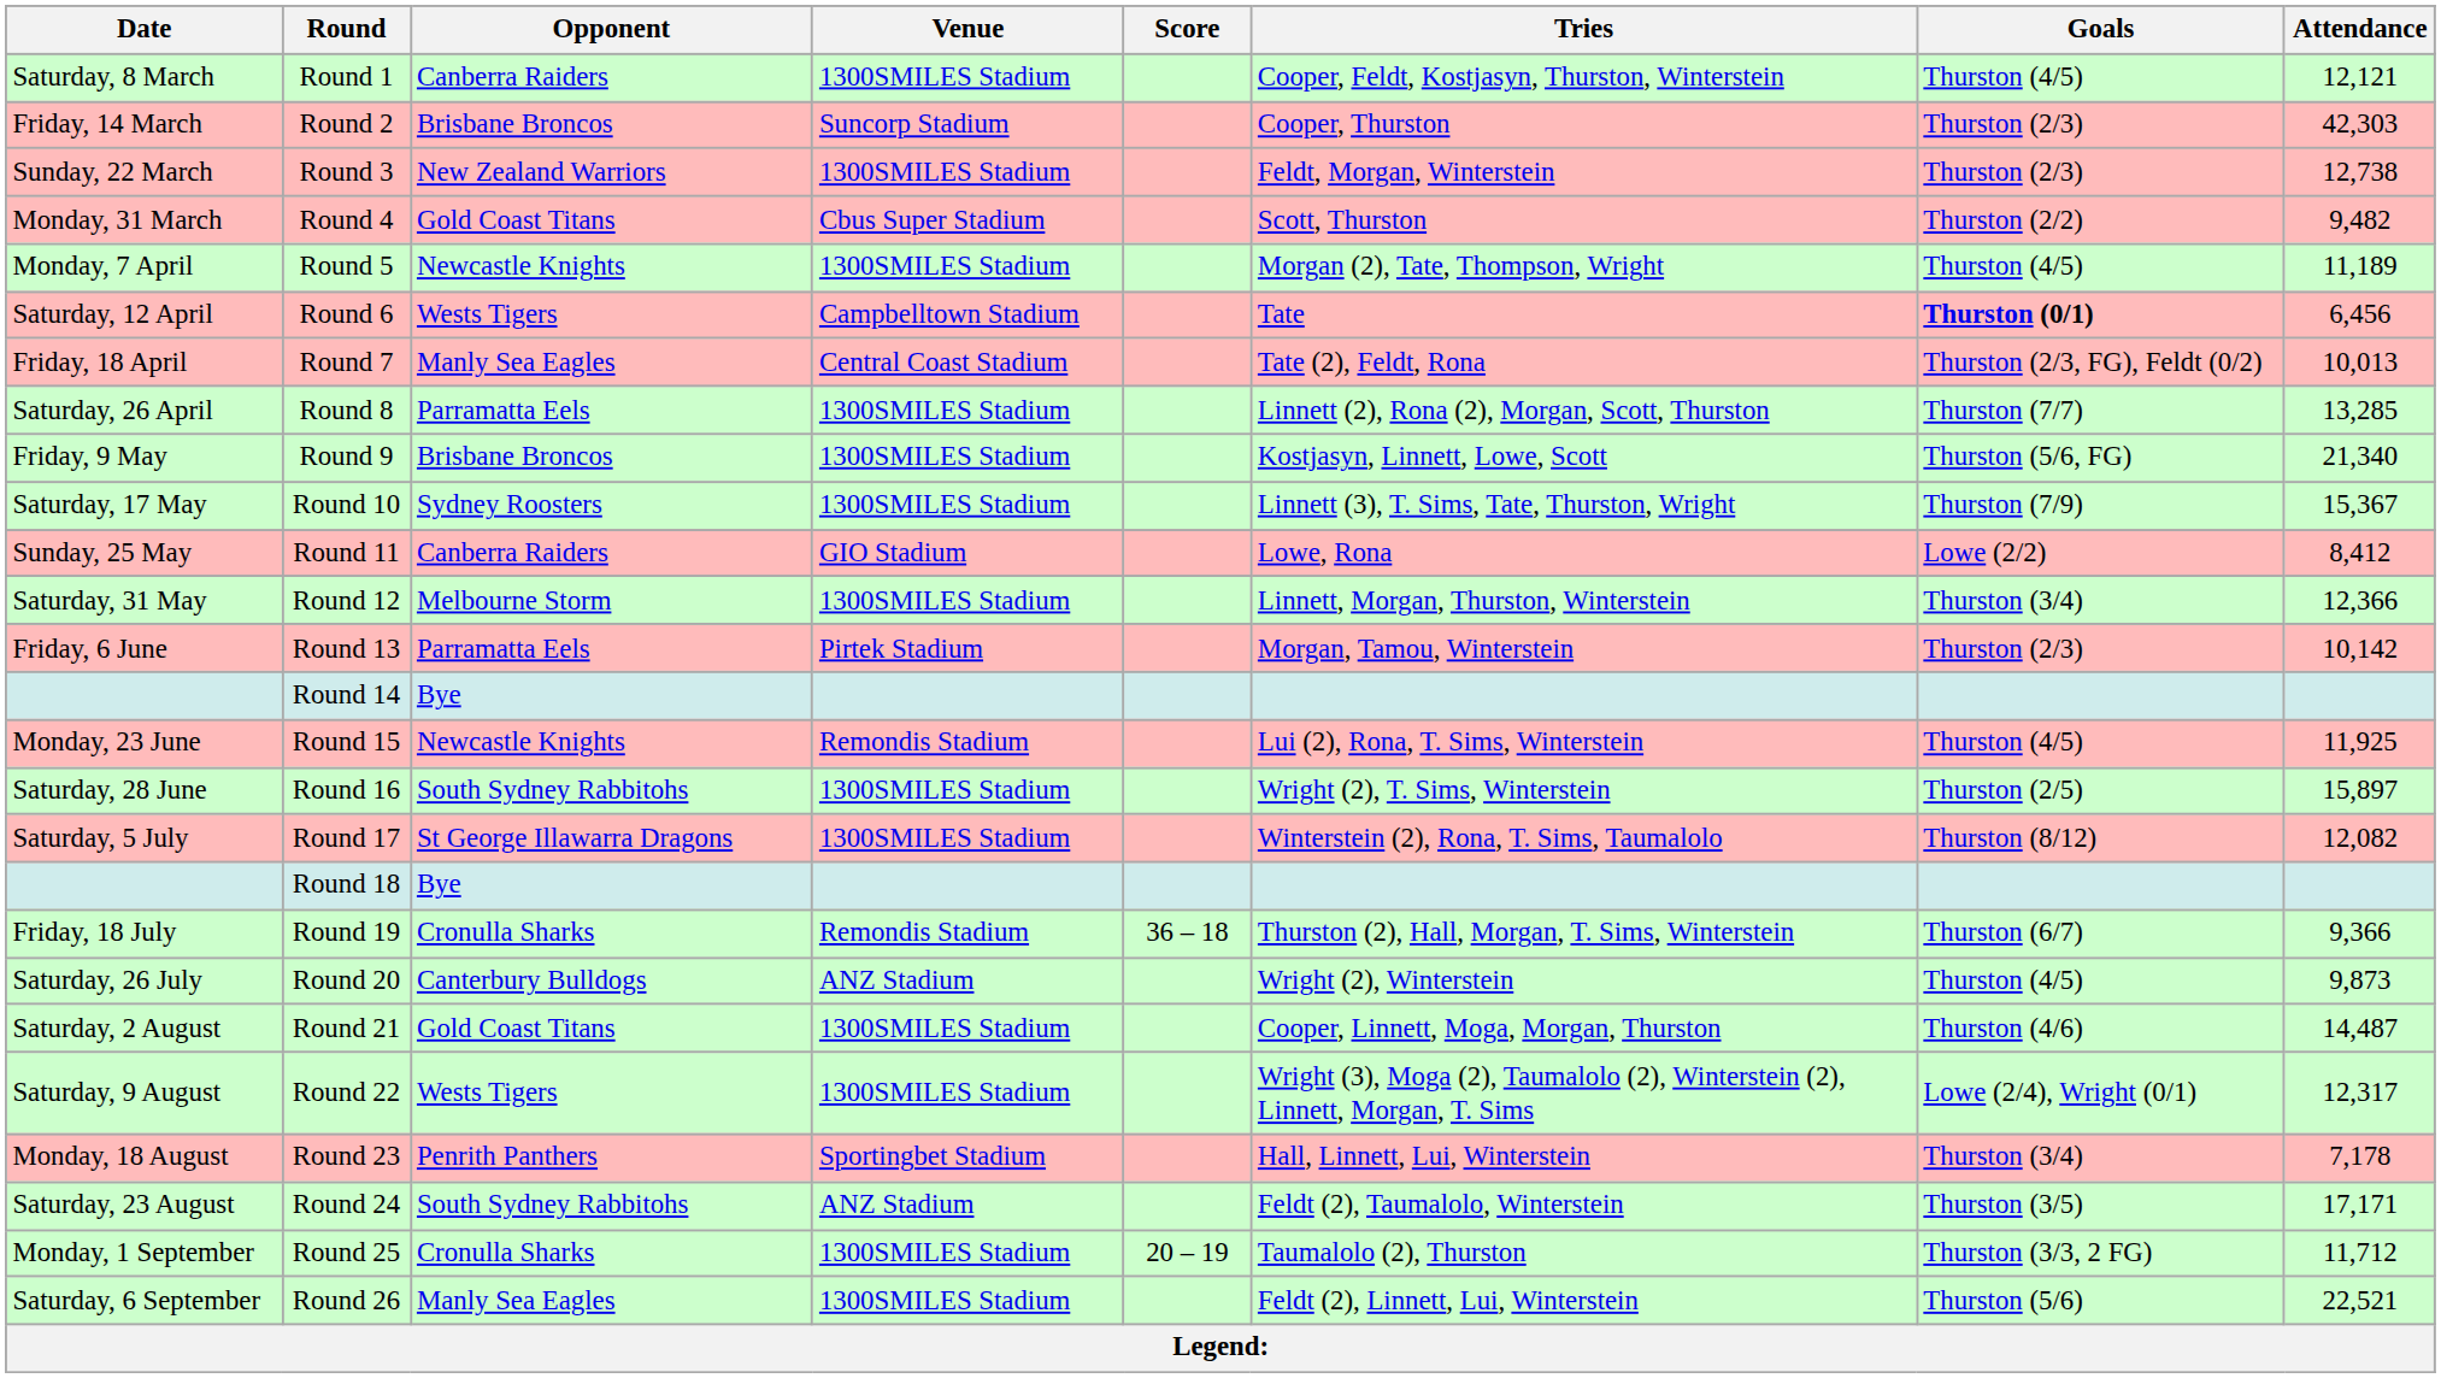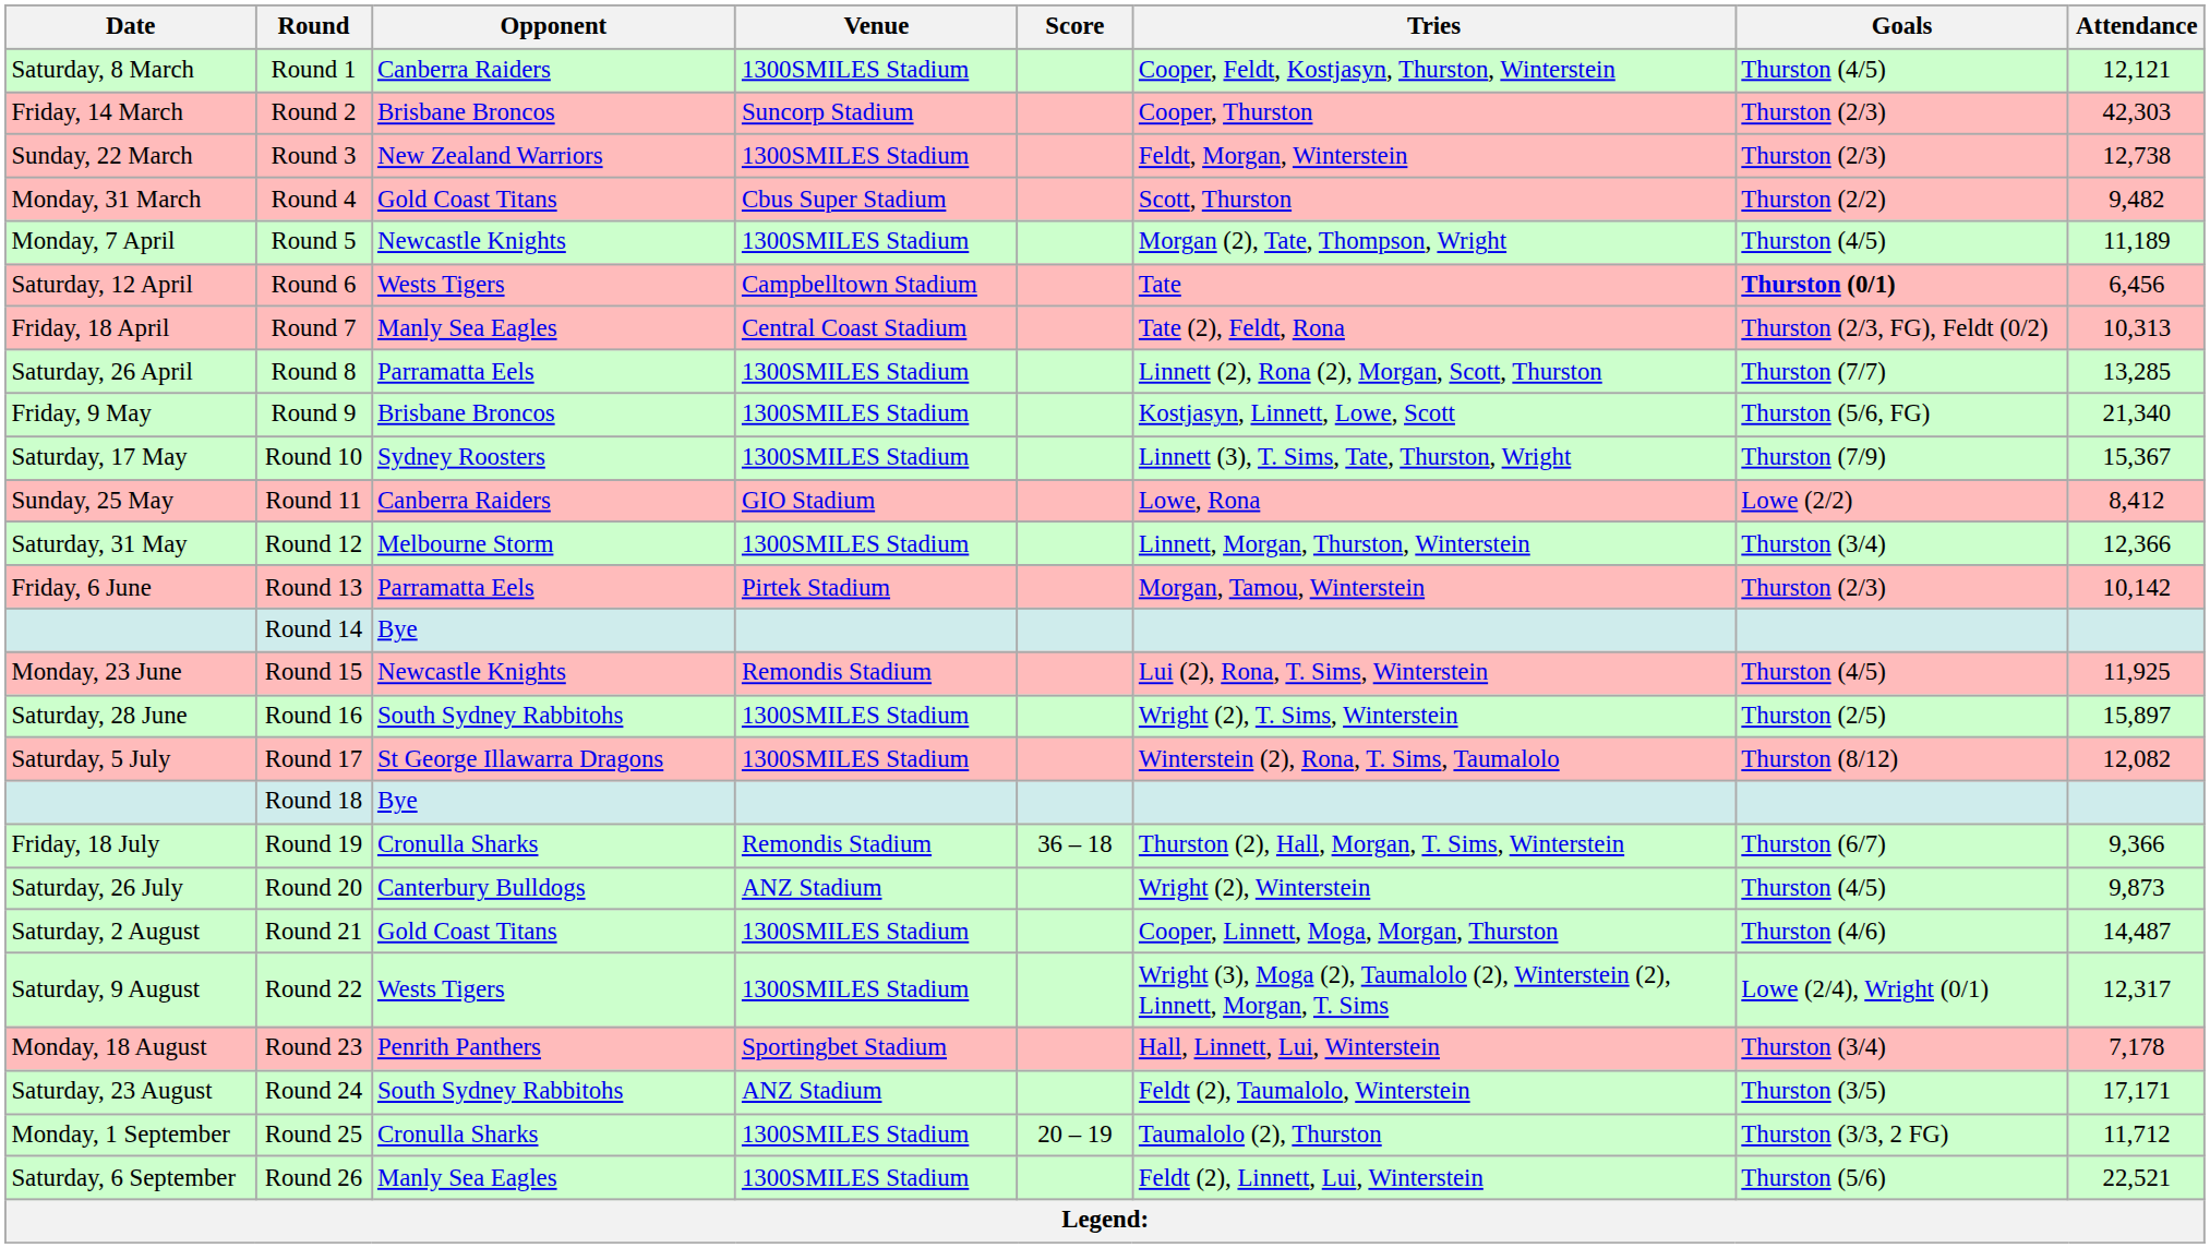Round 7 | Attendance: 10,013 -> 10,313
